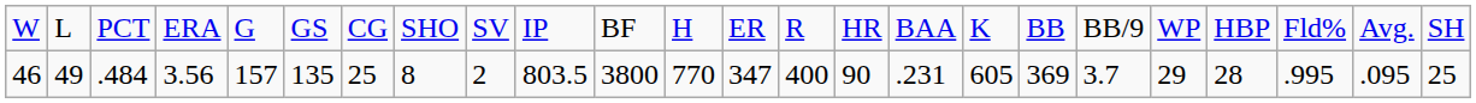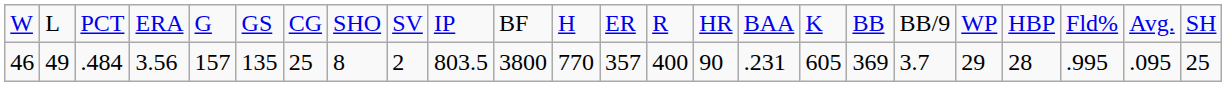46 | column 13: 347 -> 357
